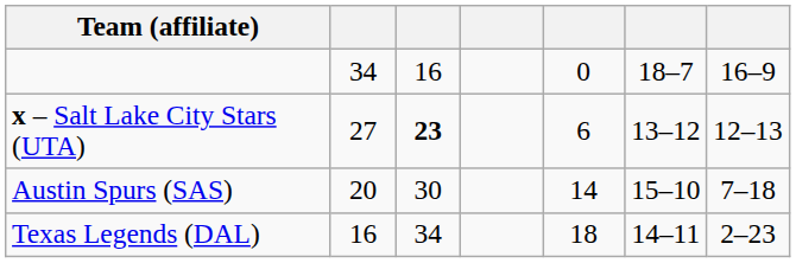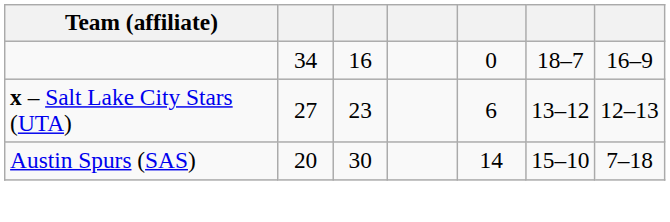x – Salt Lake City Stars (UTA) | column 3: bold -> normal
- row: Texas Legends (DAL) | 16 | 34 | 18 | 14–11 | 2–23
